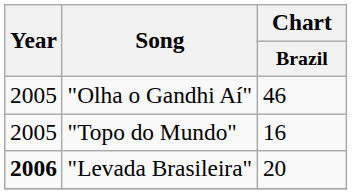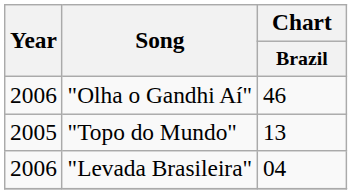"Olha o Gandhi Aí" | Year: 2005 -> 2006
"Topo do Mundo" | Chart / Brazil: 16 -> 13
"Levada Brasileira" | Year: bold -> normal
"Levada Brasileira" | Chart / Brazil: 20 -> 04
